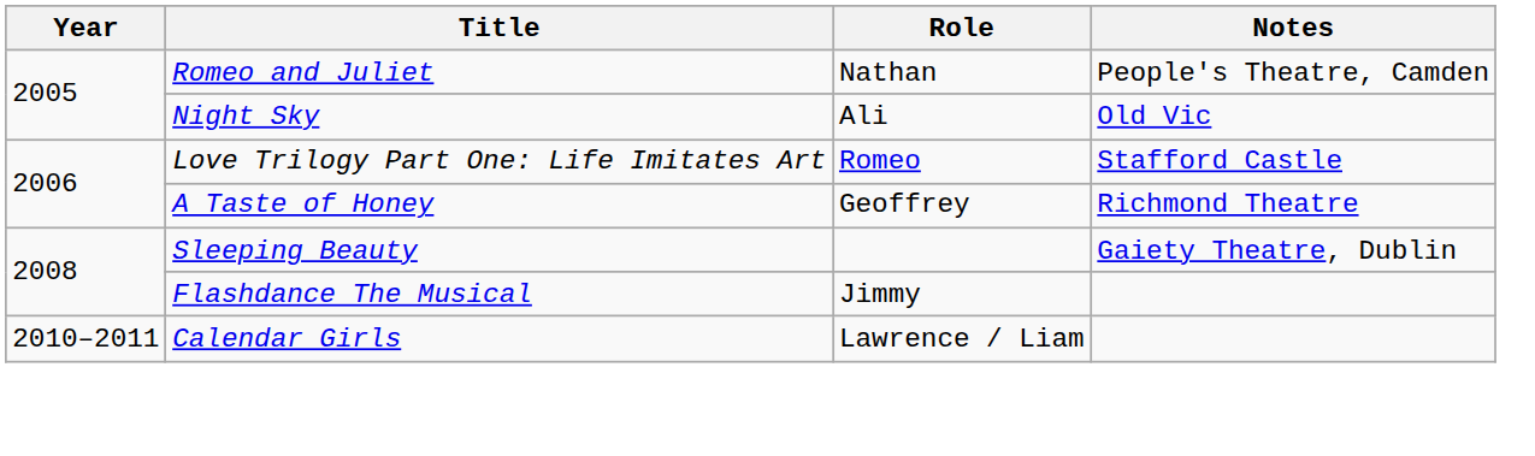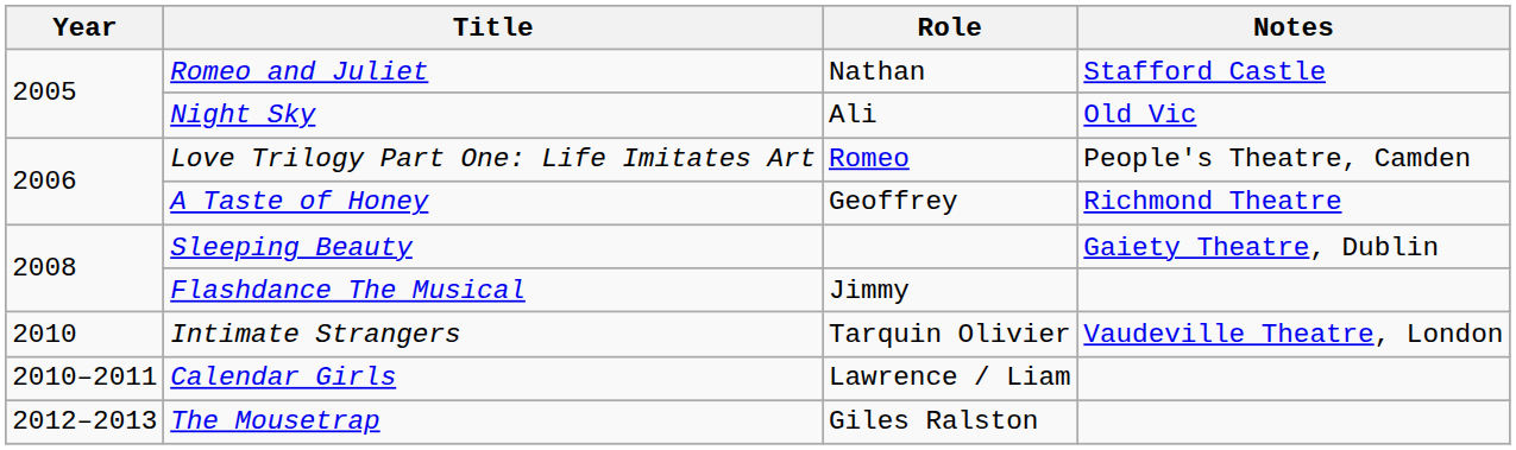Romeo and Juliet | Notes: People's Theatre, Camden -> Stafford Castle
Love Trilogy Part One: Life Imitates Art | Notes: Stafford Castle -> People's Theatre, Camden
+ row: 2010 | Intimate Strangers | Tarquin Olivier | Vaudeville Theatre, London
+ row: 2012–2013 | The Mousetrap | Giles Ralston
